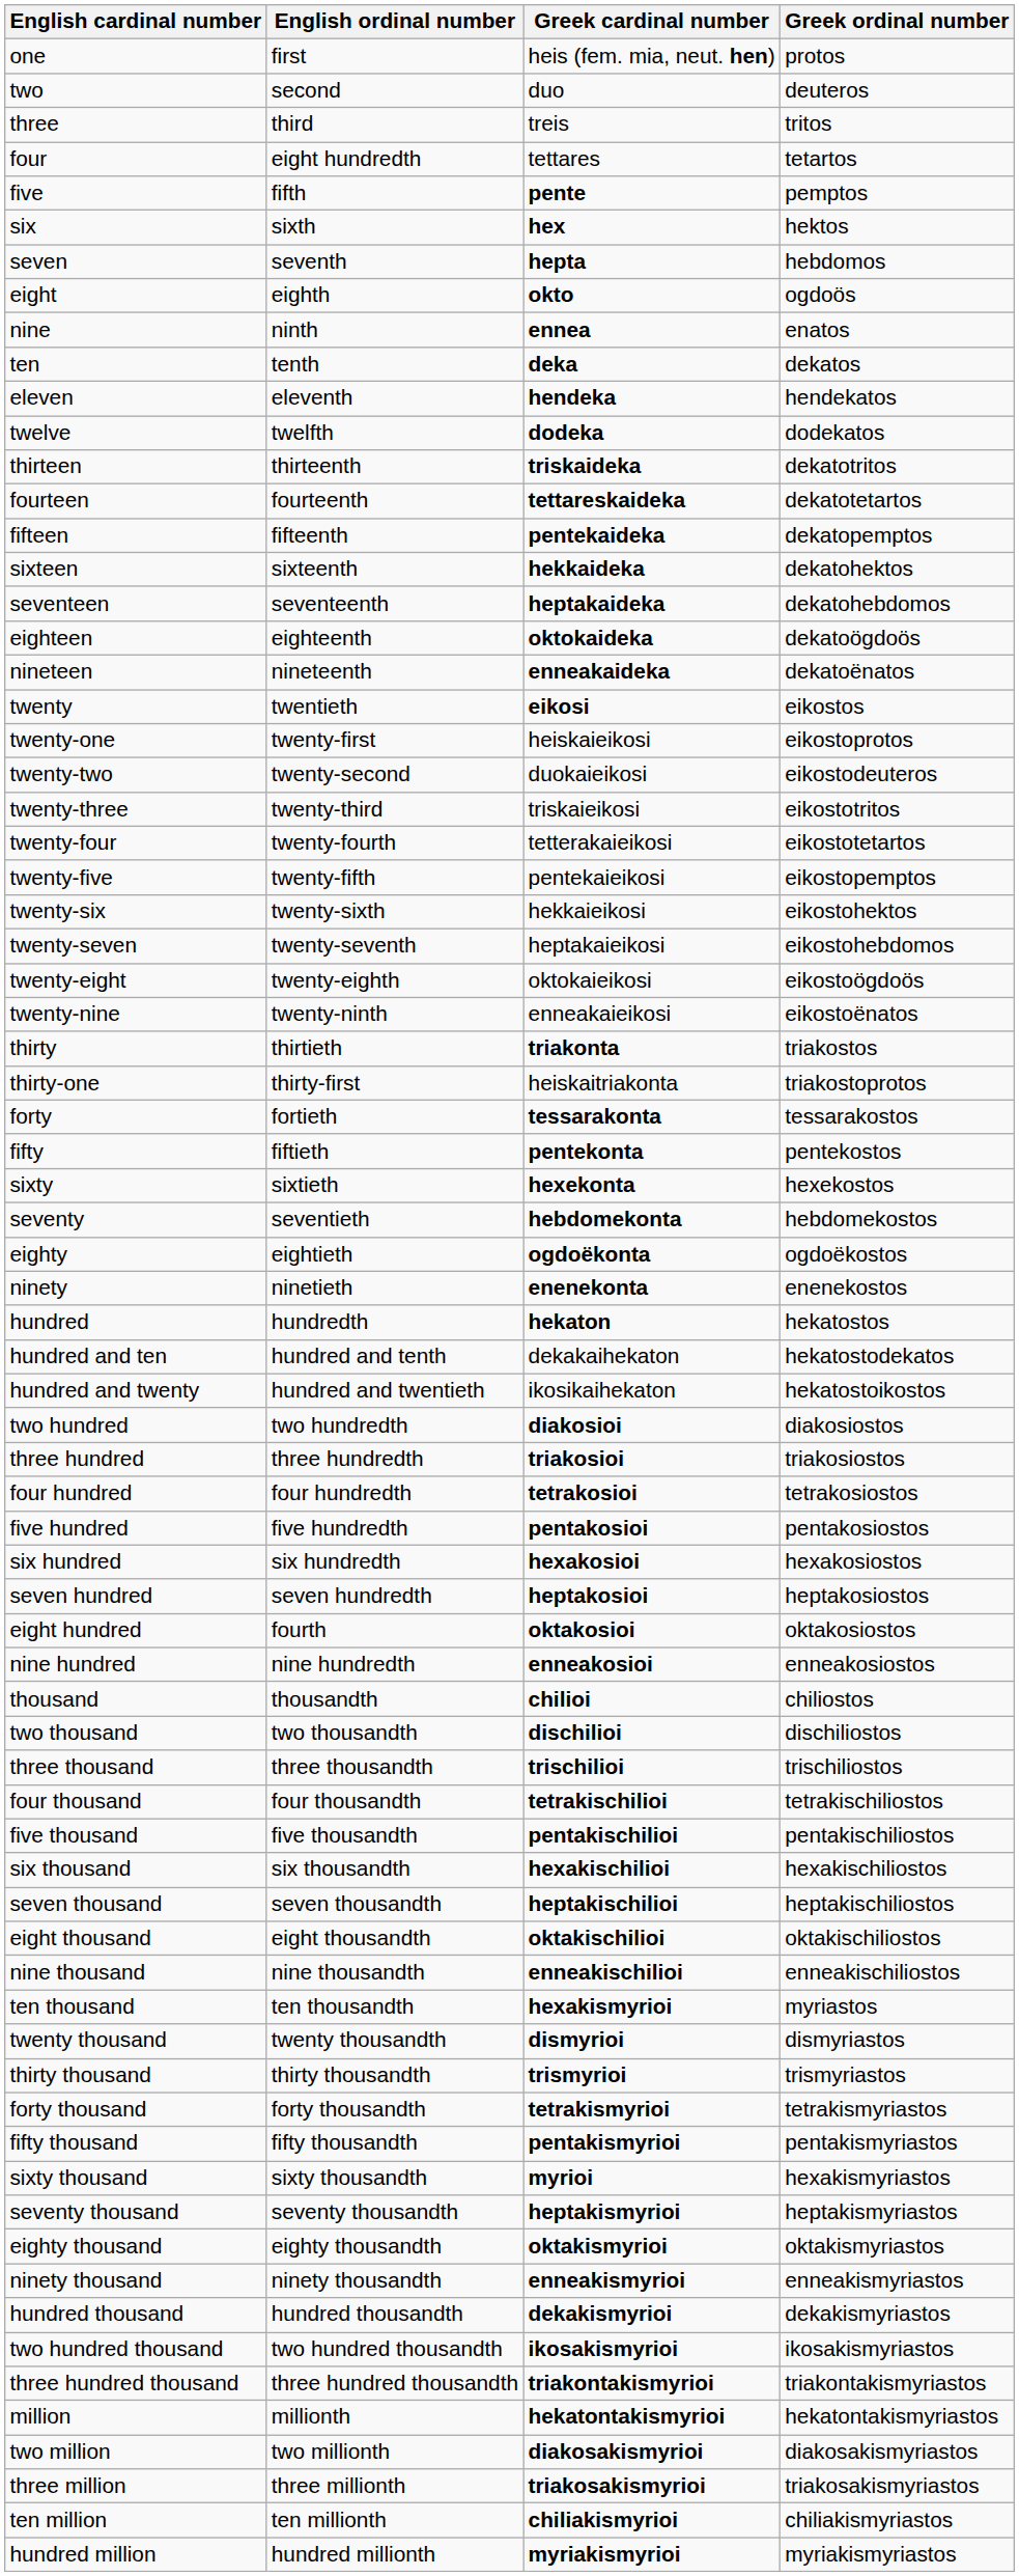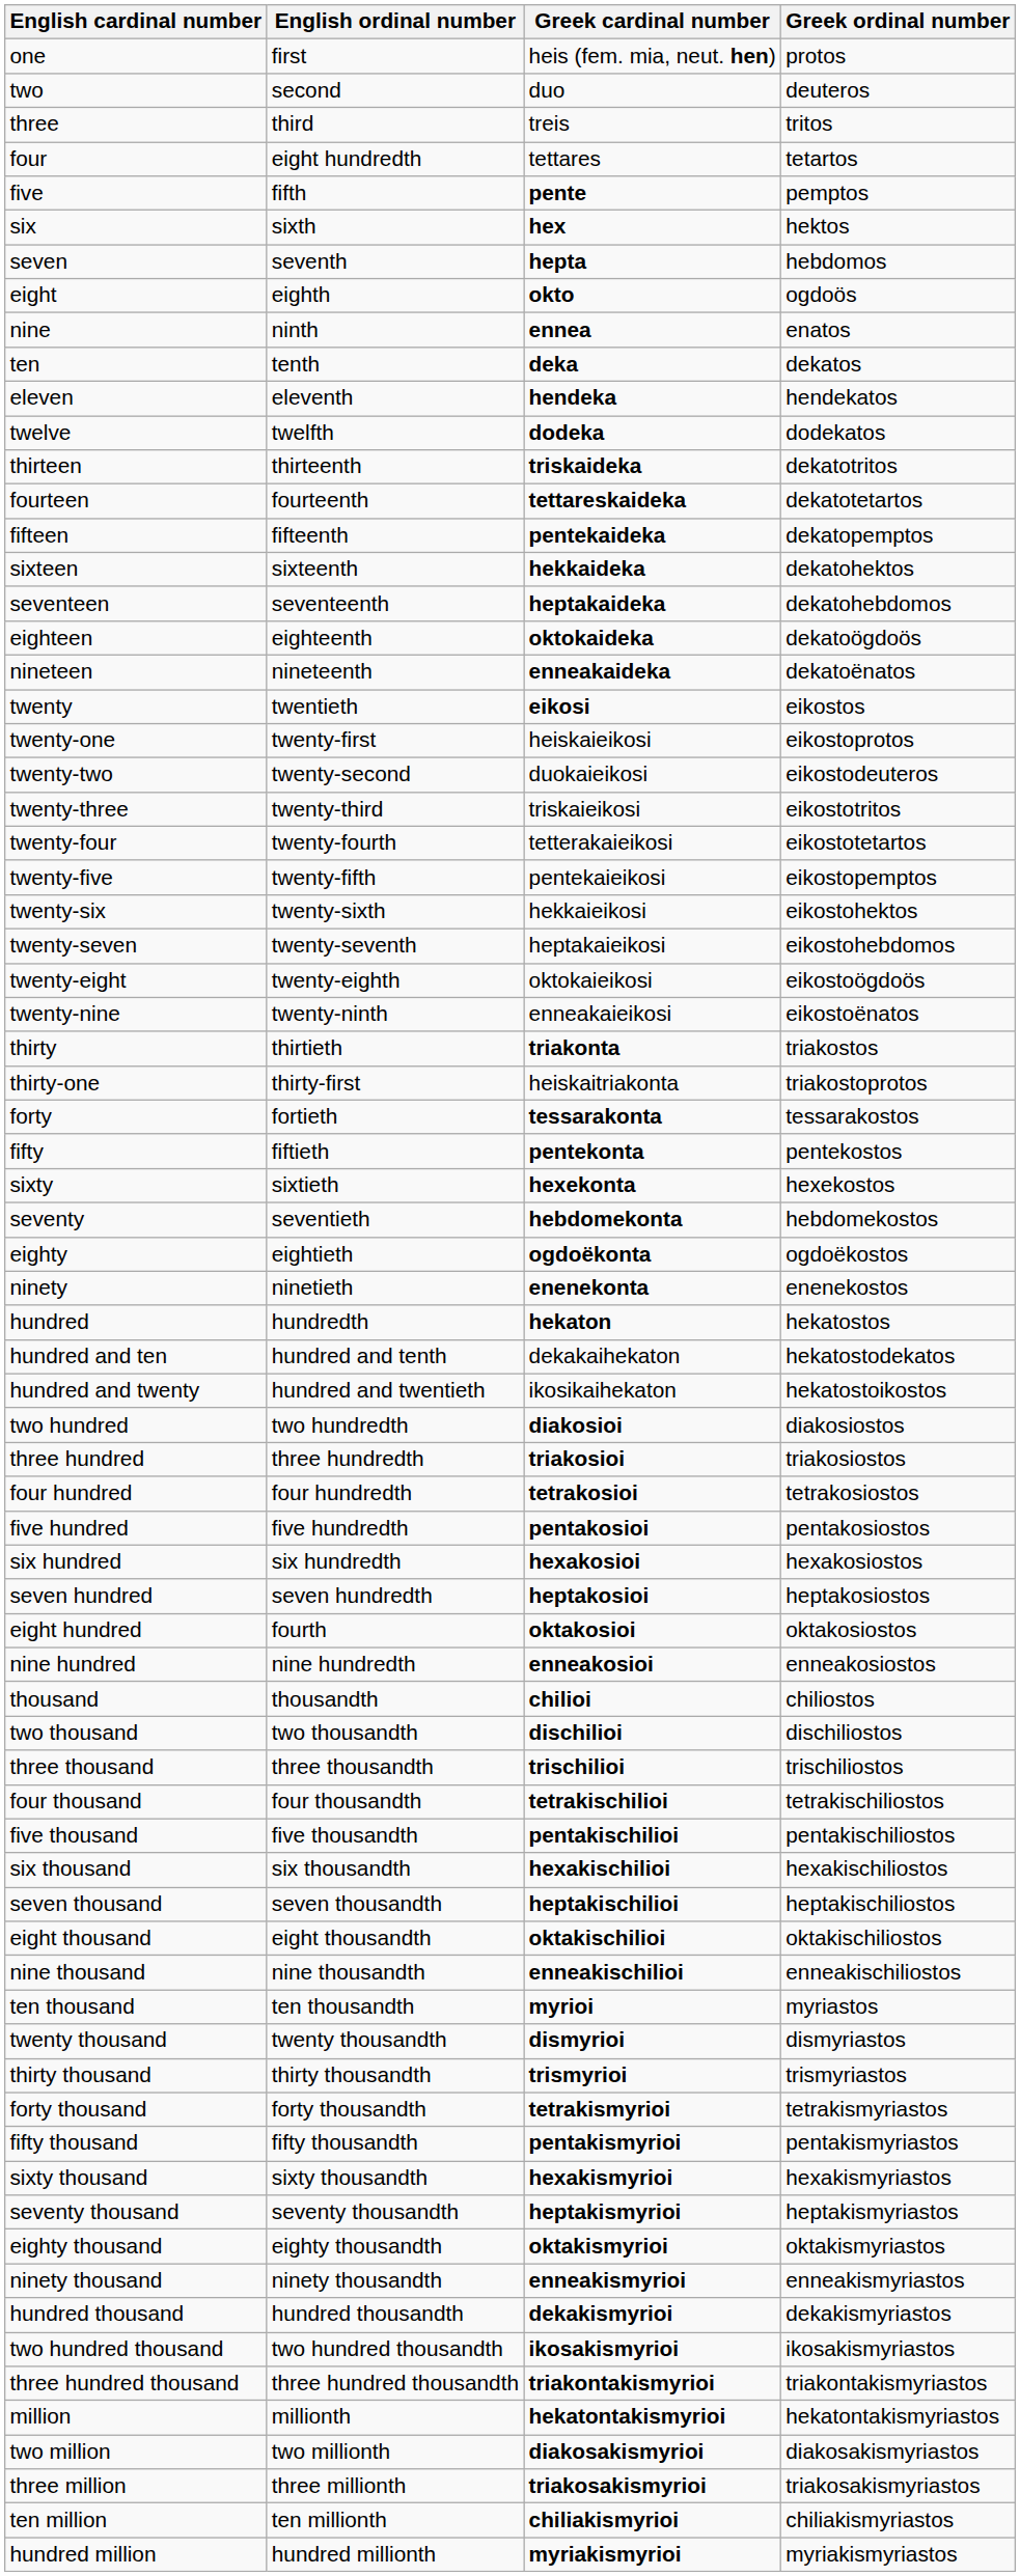ten thousand | Greek cardinal number: hexakismyrioi -> myrioi
sixty thousand | Greek cardinal number: myrioi -> hexakismyrioi
